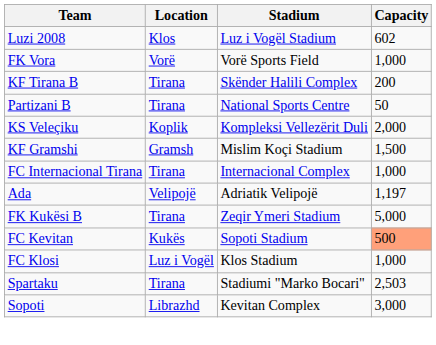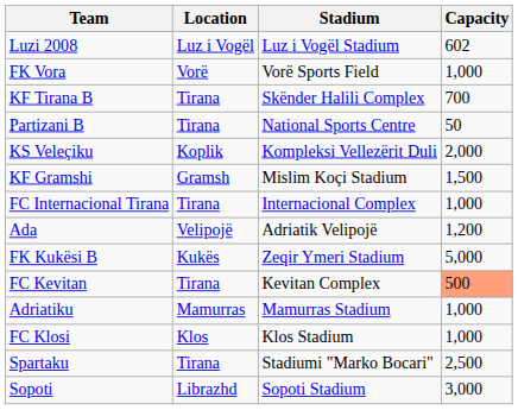Luzi 2008 | Location: Klos -> Luz i Vogël
KF Tirana B | Capacity: 200 -> 700
Ada | Capacity: 1,197 -> 1,200
FK Kukësi B | Location: Tirana -> Kukës
FC Kevitan | Location: Kukës -> Tirana
FC Kevitan | Stadium: Sopoti Stadium -> Kevitan Complex
+ row: Adriatiku | Mamurras | Mamurras Stadium | 1,000
FC Klosi | Location: Luz i Vogël -> Klos
Spartaku | Capacity: 2,503 -> 2,500
Sopoti | Stadium: Kevitan Complex -> Sopoti Stadium
